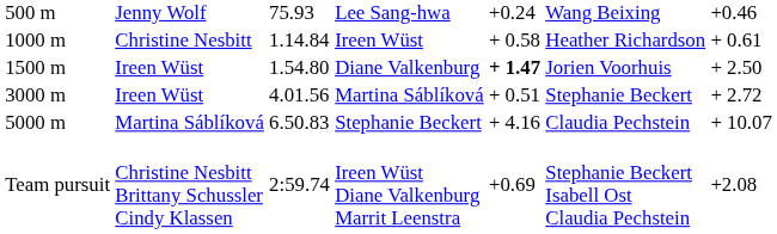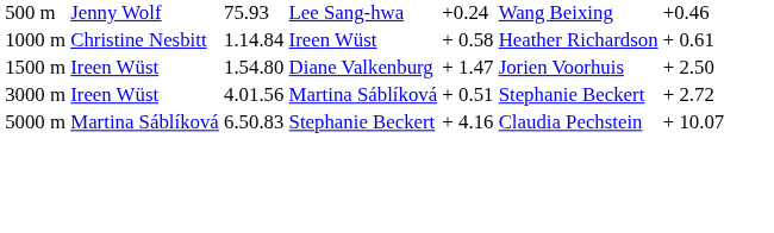Diane Valkenburg | column 5: bold -> normal
- row: Team pursuit | Christine Nesbitt Brittany Schussler Cindy Klassen | 2:59.74 | Ireen Wüst Diane Valkenburg Marrit Leenstra | +0.69 | Stephanie Beckert Isabell Ost Claudia Pechstein | +2.08
